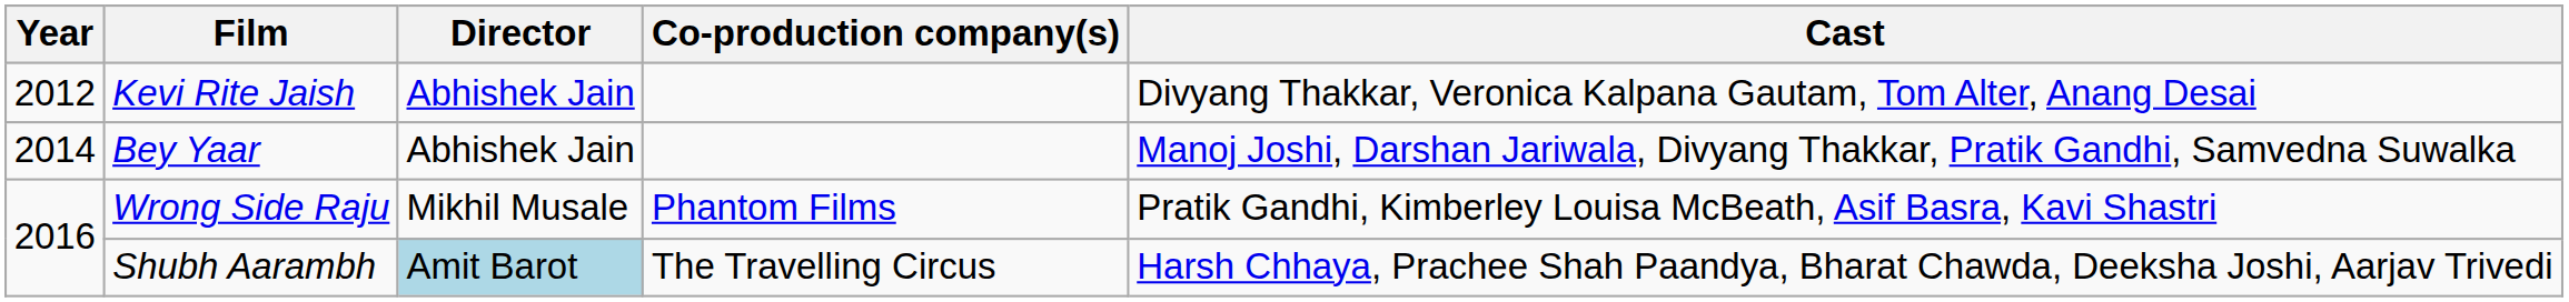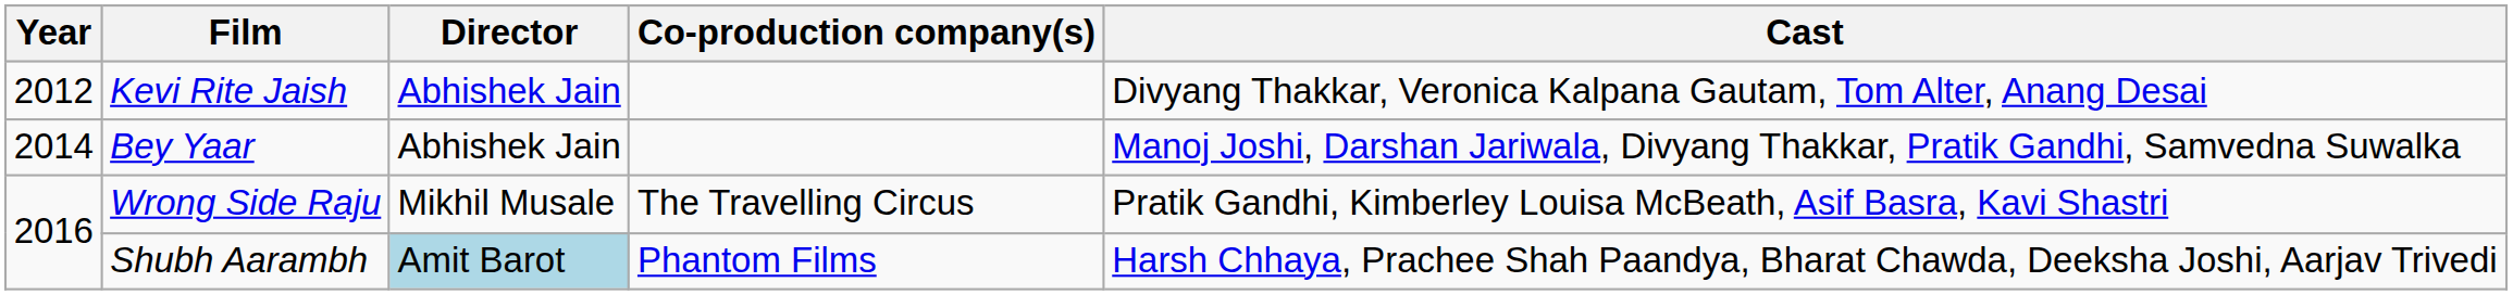Wrong Side Raju | Co-production company(s): Phantom Films -> The Travelling Circus
Shubh Aarambh | Co-production company(s): The Travelling Circus -> Phantom Films
